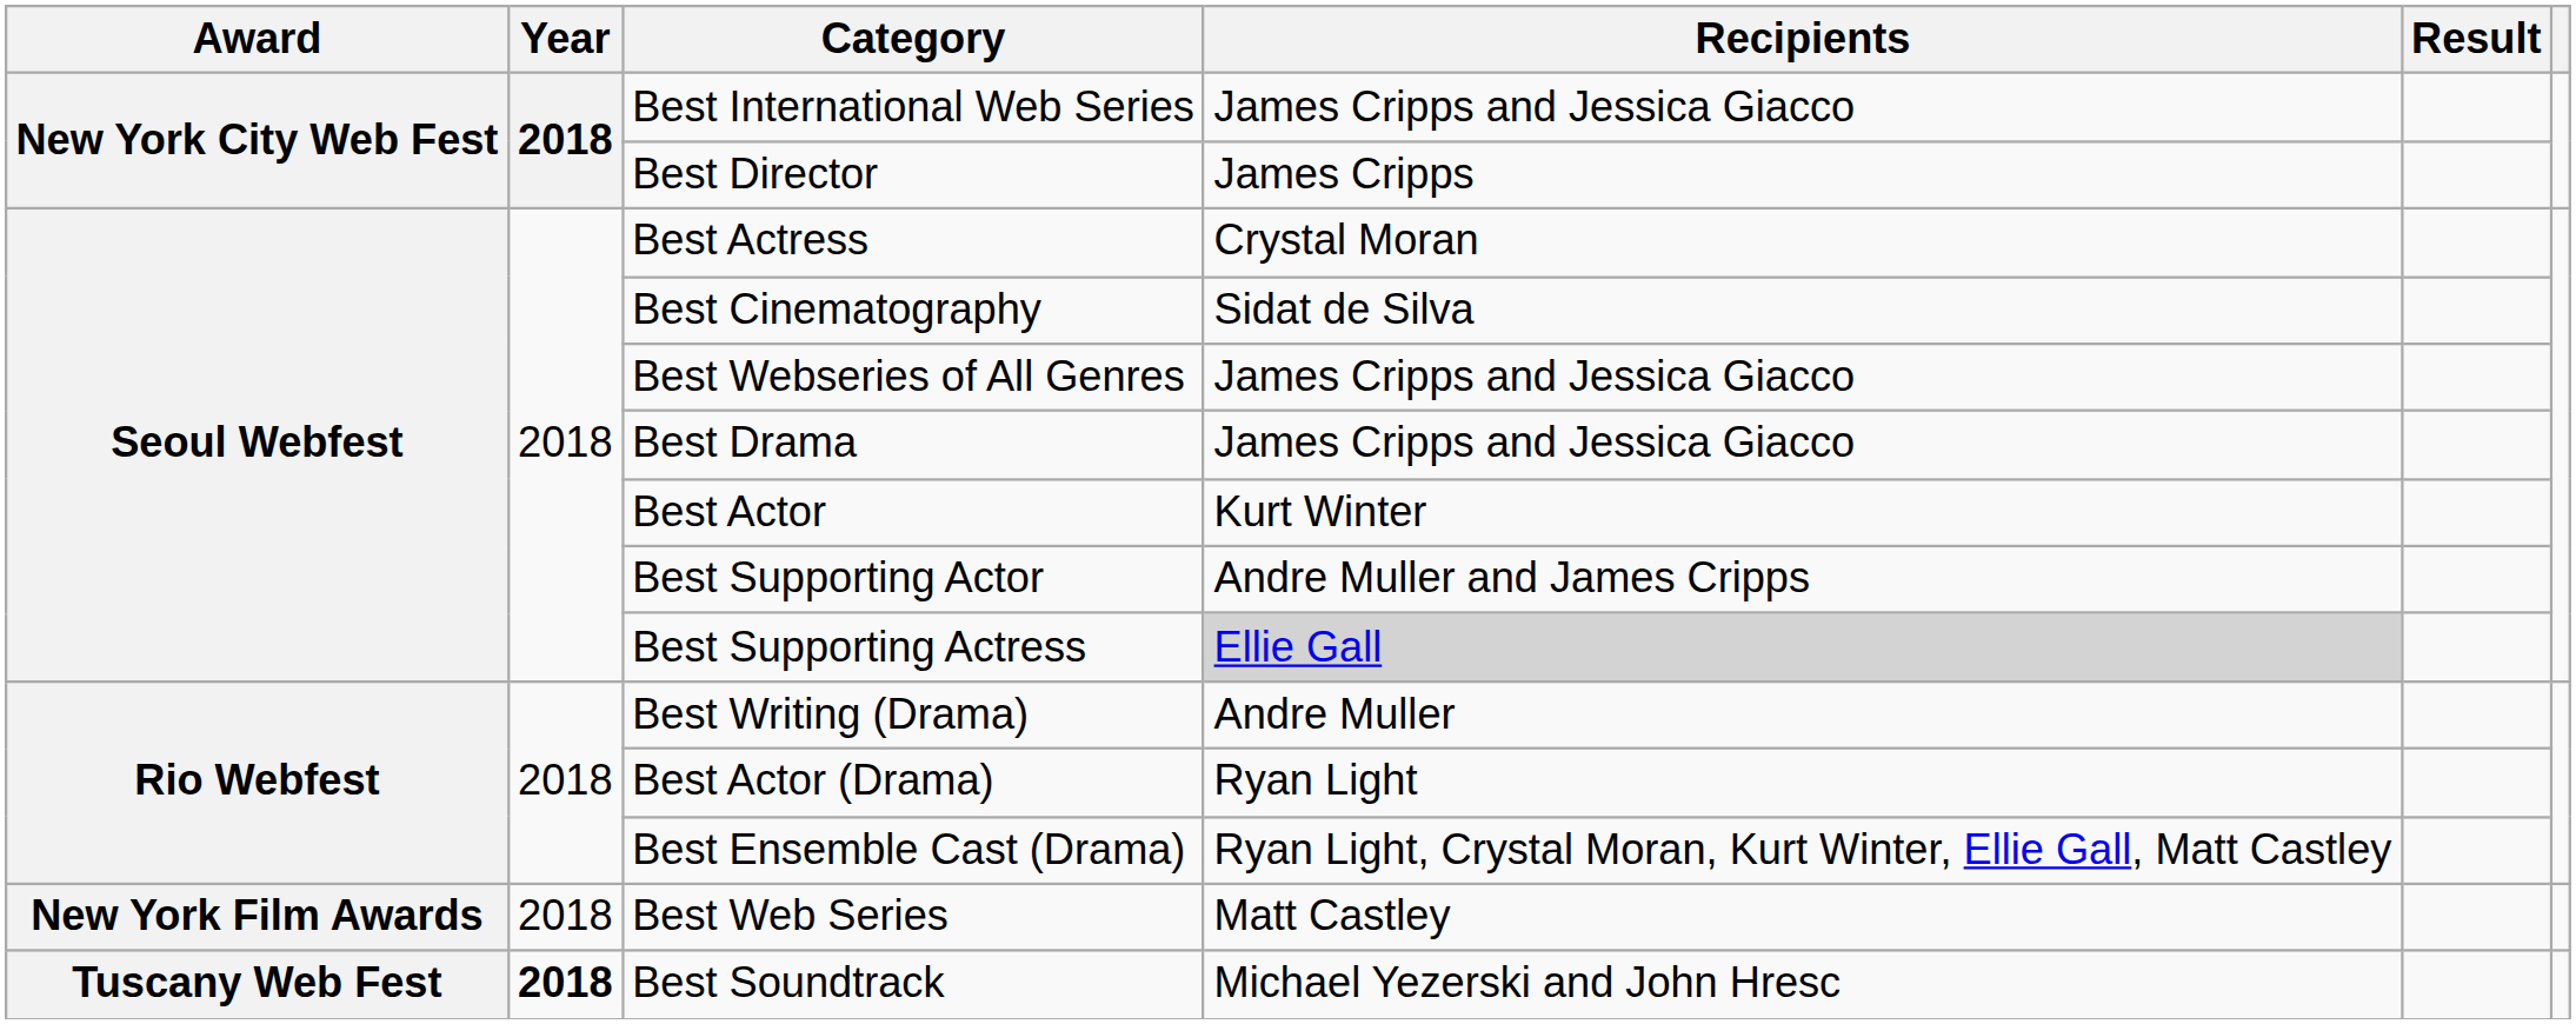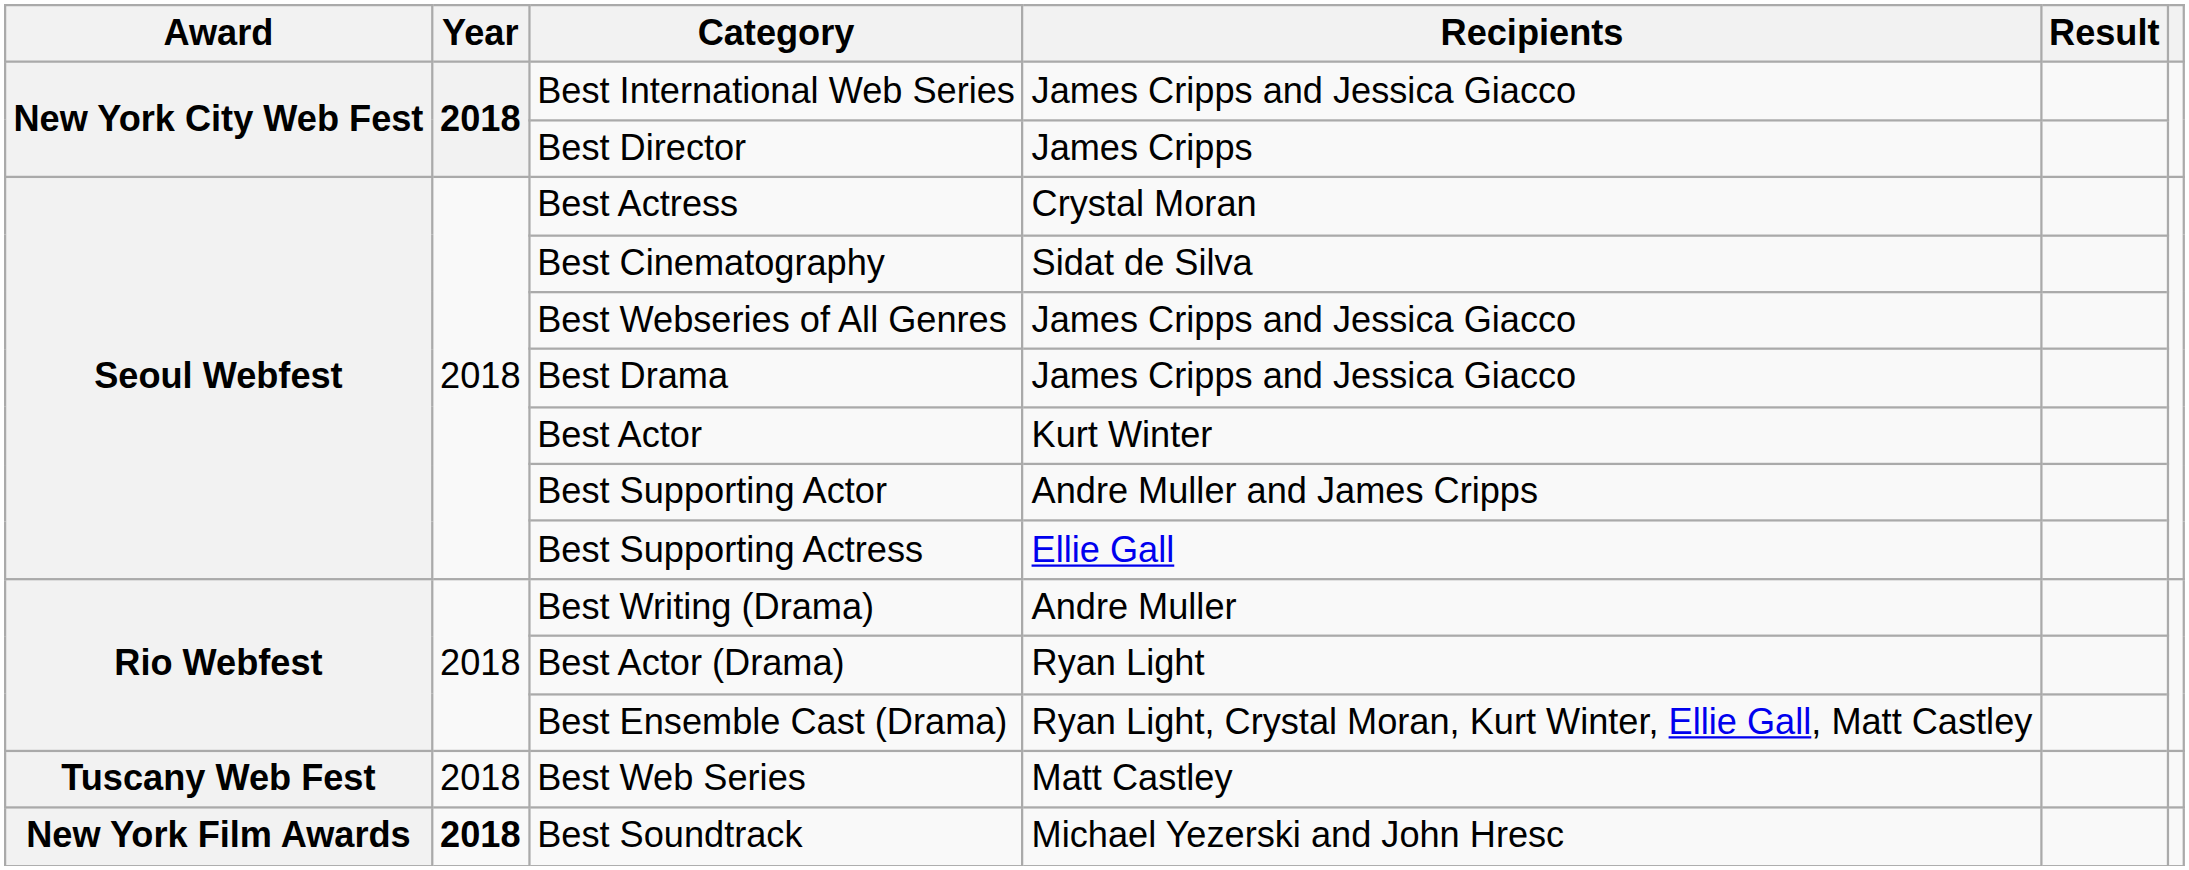Best Supporting Actress | Recipients: lightgrey background -> no background
Best Web Series | Award: New York Film Awards -> Tuscany Web Fest
Best Soundtrack | Award: Tuscany Web Fest -> New York Film Awards
